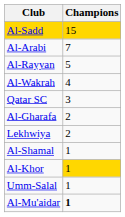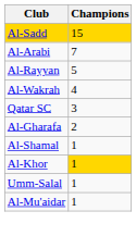- row: Lekhwiya | 2
Al-Mu'aidar | Champions: bold -> normal
